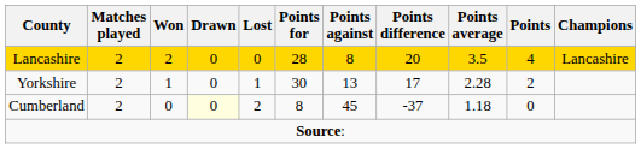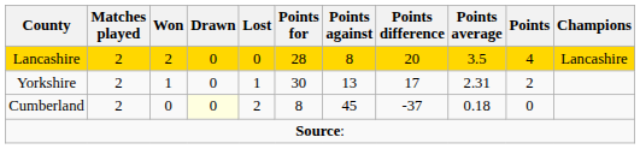Yorkshire | Points average: 2.28 -> 2.31
Cumberland | Points average: 1.18 -> 0.18
